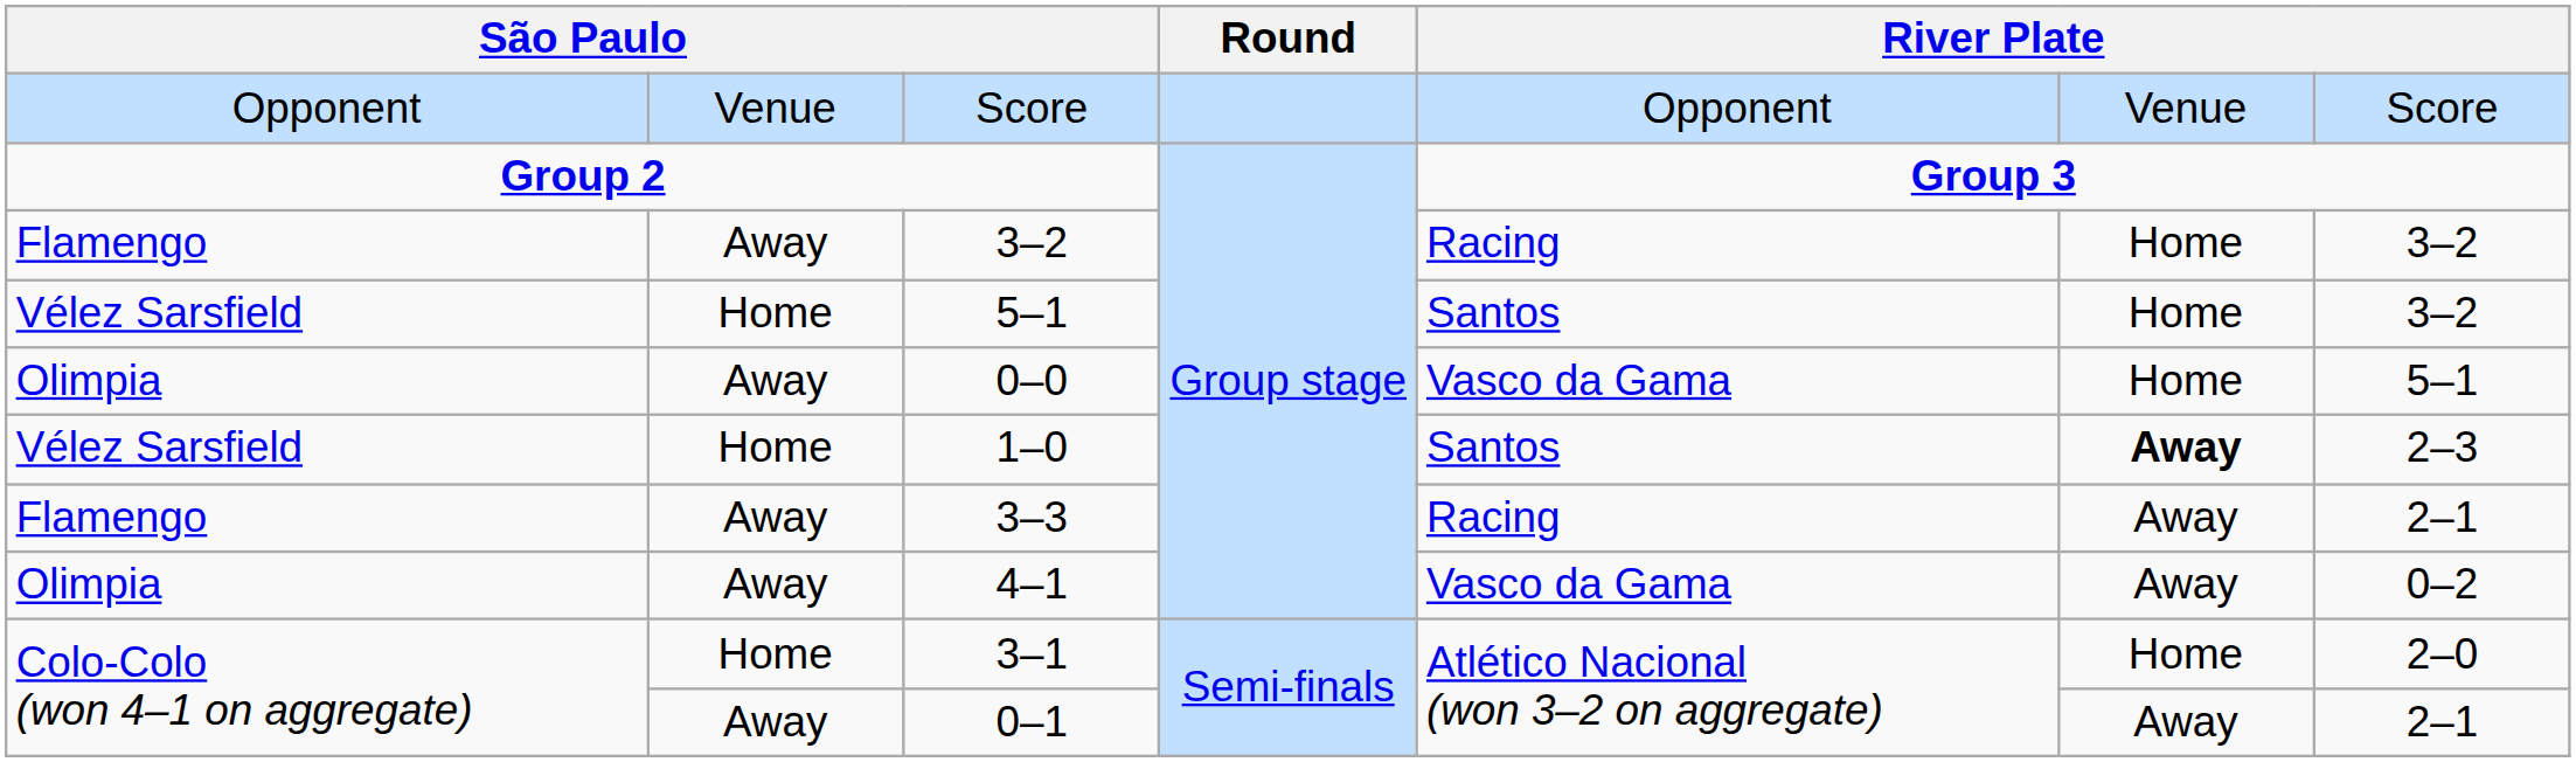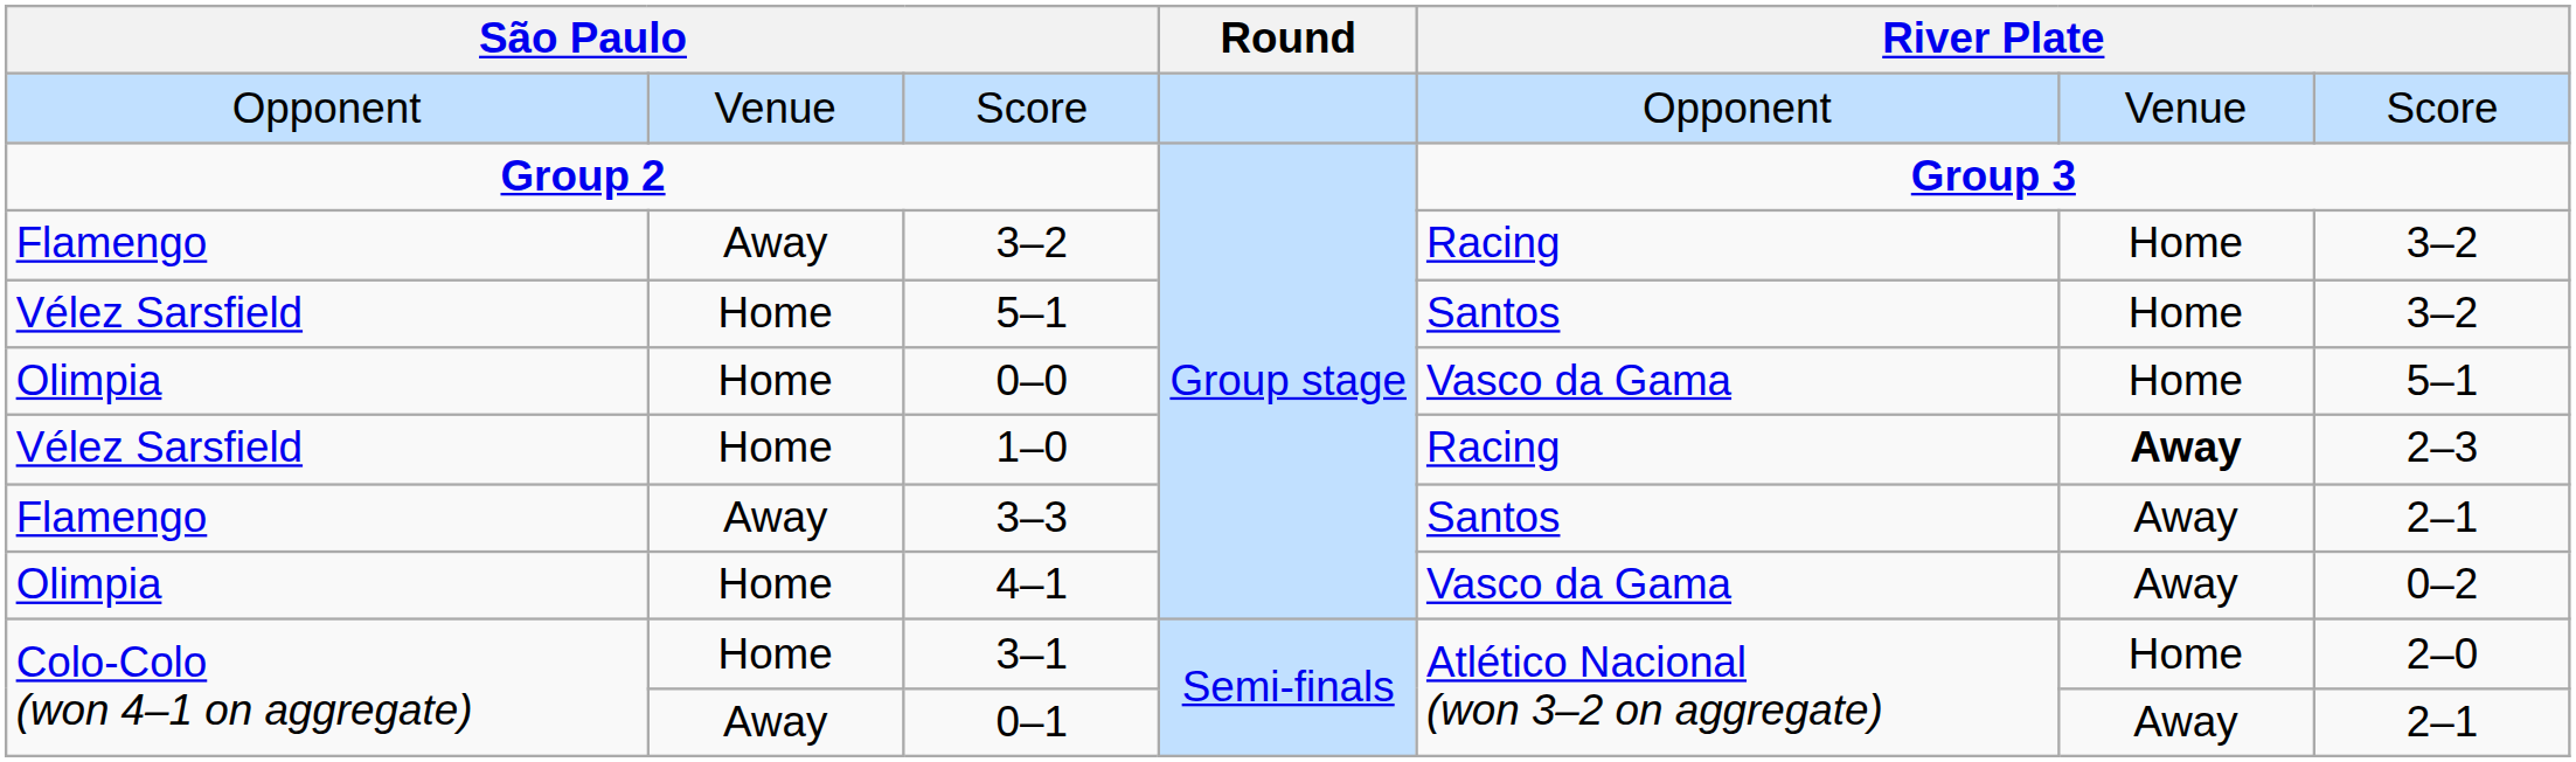0–0 | column 2: Away -> Home
1–0 | column 5: Santos -> Racing
3–3 | column 5: Racing -> Santos
4–1 | column 2: Away -> Home
